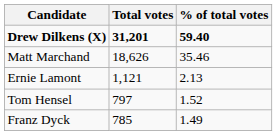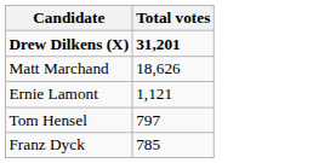- column: % of total votes | 59.40 | 35.46 | 2.13 | 1.52 | 1.49
